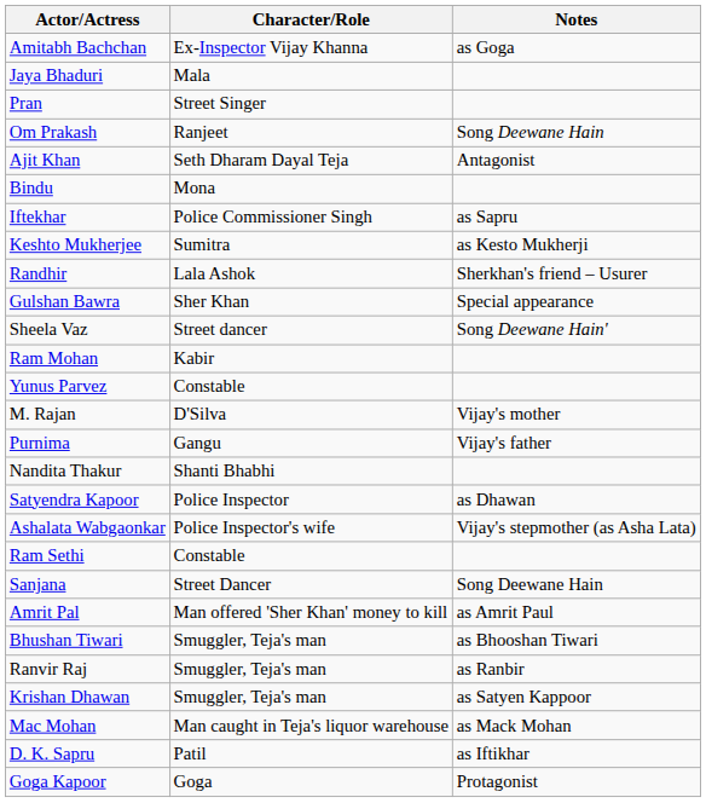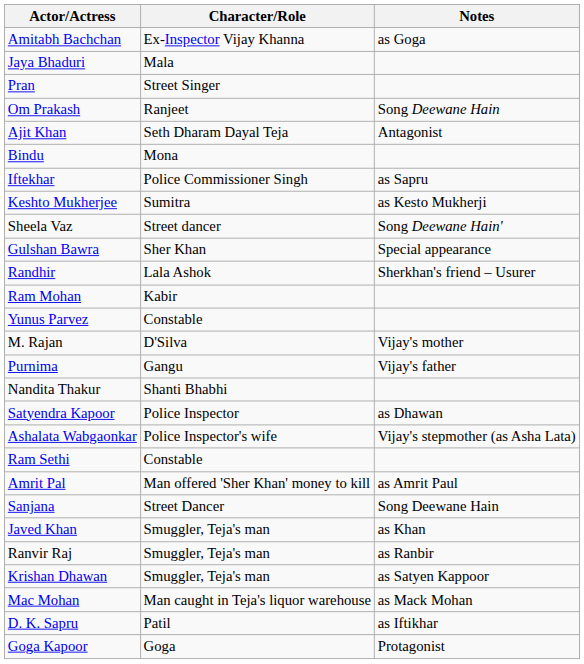rows swapped: Randhir <-> Sheela Vaz
rows swapped: Sanjana <-> Amrit Pal
- row: Bhushan Tiwari | Smuggler, Teja's man | as Bhooshan Tiwari
+ row: Javed Khan | Smuggler, Teja's man | as Khan
